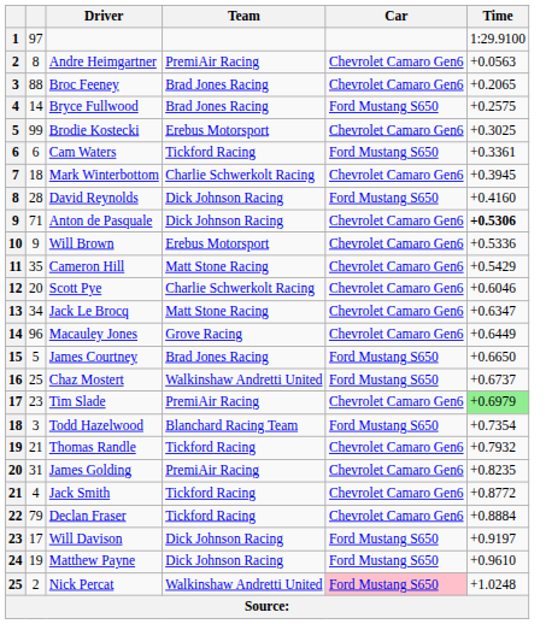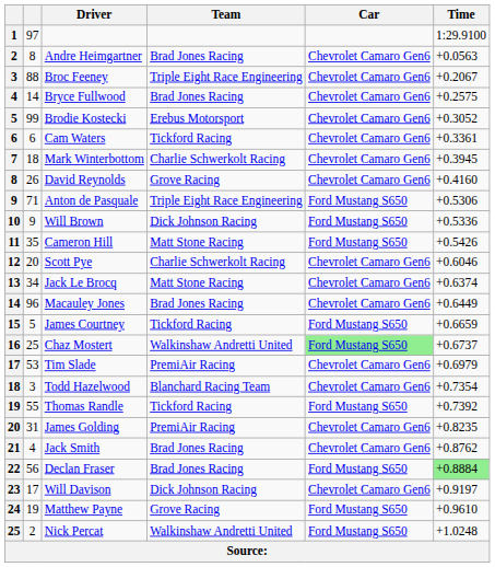Andre Heimgartner | Team: PremiAir Racing -> Brad Jones Racing
Broc Feeney | Team: Brad Jones Racing -> Triple Eight Race Engineering
Broc Feeney | Time: +0.2065 -> +0.2067
Bryce Fullwood | Car: Ford Mustang S650 -> Chevrolet Camaro Gen6
Brodie Kostecki | Time: +0.3025 -> +0.3052
Cam Waters | Car: Ford Mustang S650 -> Chevrolet Camaro Gen6
David Reynolds | column 2: 28 -> 26
David Reynolds | Team: Dick Johnson Racing -> Grove Racing
David Reynolds | Car: Ford Mustang S650 -> Chevrolet Camaro Gen6
Anton de Pasquale | Team: Dick Johnson Racing -> Triple Eight Race Engineering
Anton de Pasquale | Car: Chevrolet Camaro Gen6 -> Ford Mustang S650
Anton de Pasquale | Time: bold -> normal
Will Brown | Team: Erebus Motorsport -> Dick Johnson Racing
Will Brown | Car: Chevrolet Camaro Gen6 -> Ford Mustang S650
Cameron Hill | Car: Chevrolet Camaro Gen6 -> Ford Mustang S650
Cameron Hill | Time: +0.5429 -> +0.5426
Jack Le Brocq | Time: +0.6347 -> +0.6374
Macauley Jones | Team: Grove Racing -> Brad Jones Racing
James Courtney | Team: Brad Jones Racing -> Tickford Racing
James Courtney | Time: +0.6650 -> +0.6659
Chaz Mostert | Car: no background -> lightgreen background
Tim Slade | column 2: 23 -> 53
Tim Slade | Time: lightgreen background -> no background
Todd Hazelwood | Car: Ford Mustang S650 -> Chevrolet Camaro Gen6
Thomas Randle | column 2: 21 -> 55
Thomas Randle | Car: Chevrolet Camaro Gen6 -> Ford Mustang S650
Thomas Randle | Time: +0.7932 -> +0.7392
Jack Smith | Team: Tickford Racing -> Brad Jones Racing
Jack Smith | Time: +0.8772 -> +0.8762
Declan Fraser | column 2: 79 -> 56
Declan Fraser | Team: Tickford Racing -> Brad Jones Racing
Declan Fraser | Car: Chevrolet Camaro Gen6 -> Ford Mustang S650
Declan Fraser | Time: no background -> lightgreen background
Will Davison | Car: Ford Mustang S650 -> Chevrolet Camaro Gen6
Matthew Payne | Team: Dick Johnson Racing -> Grove Racing
Nick Percat | Car: pink background -> no background
